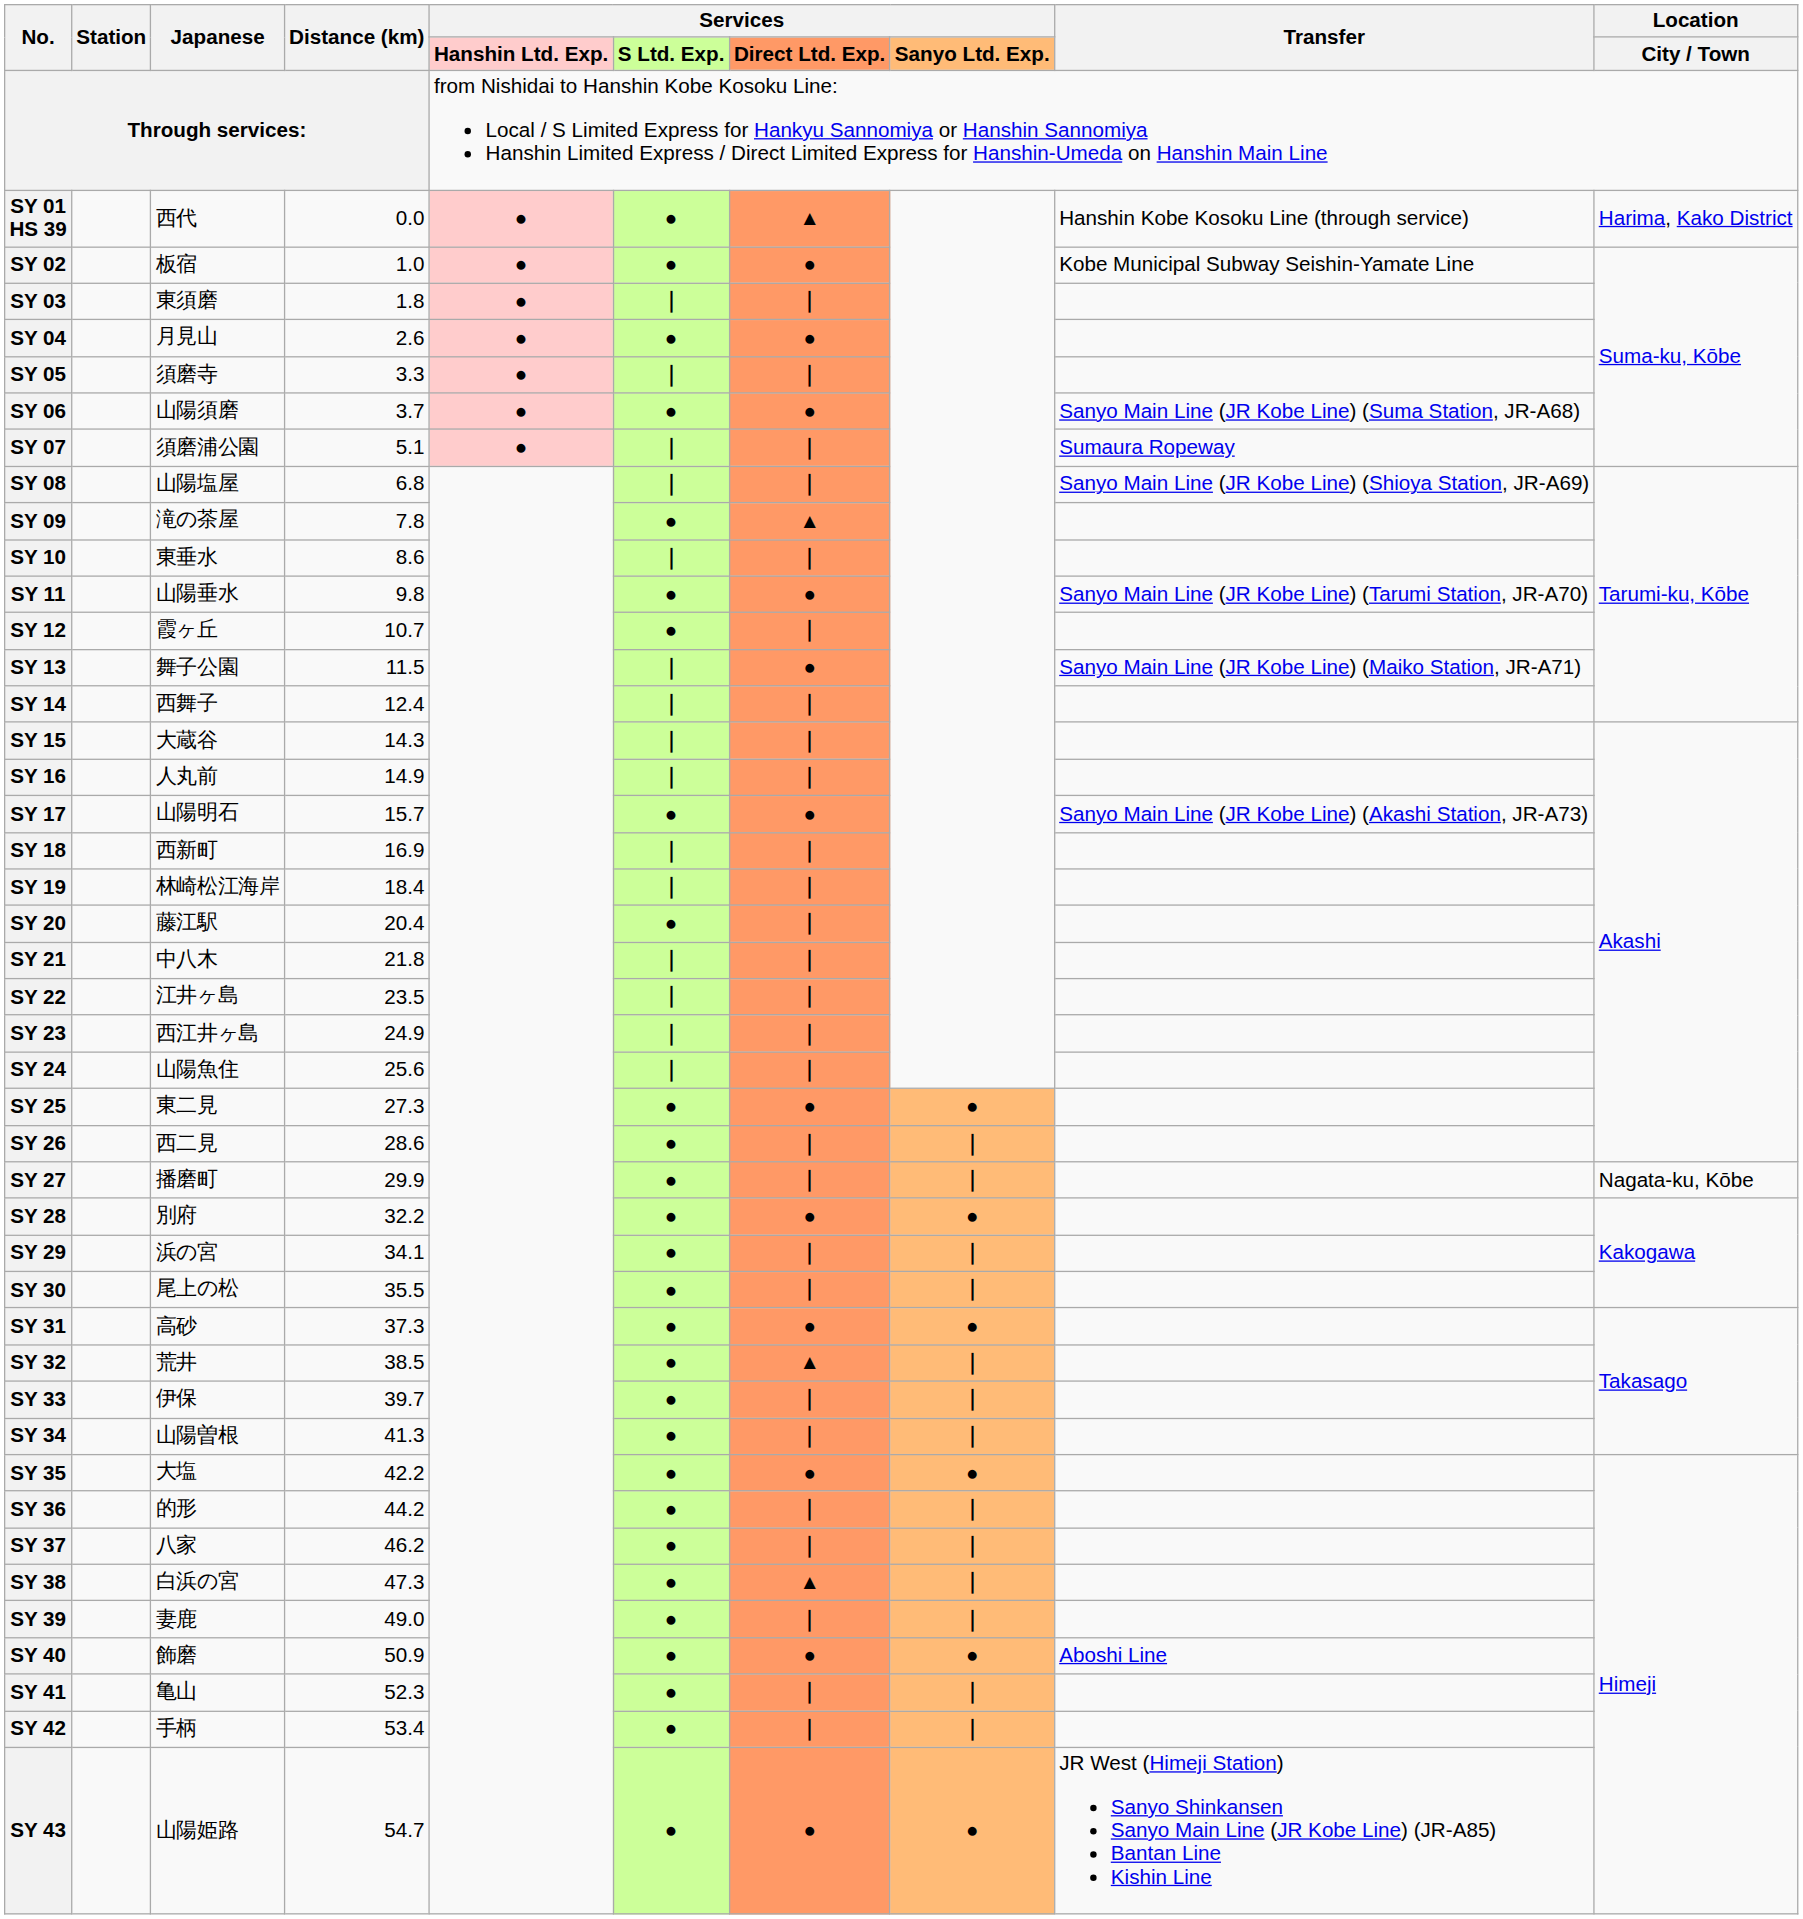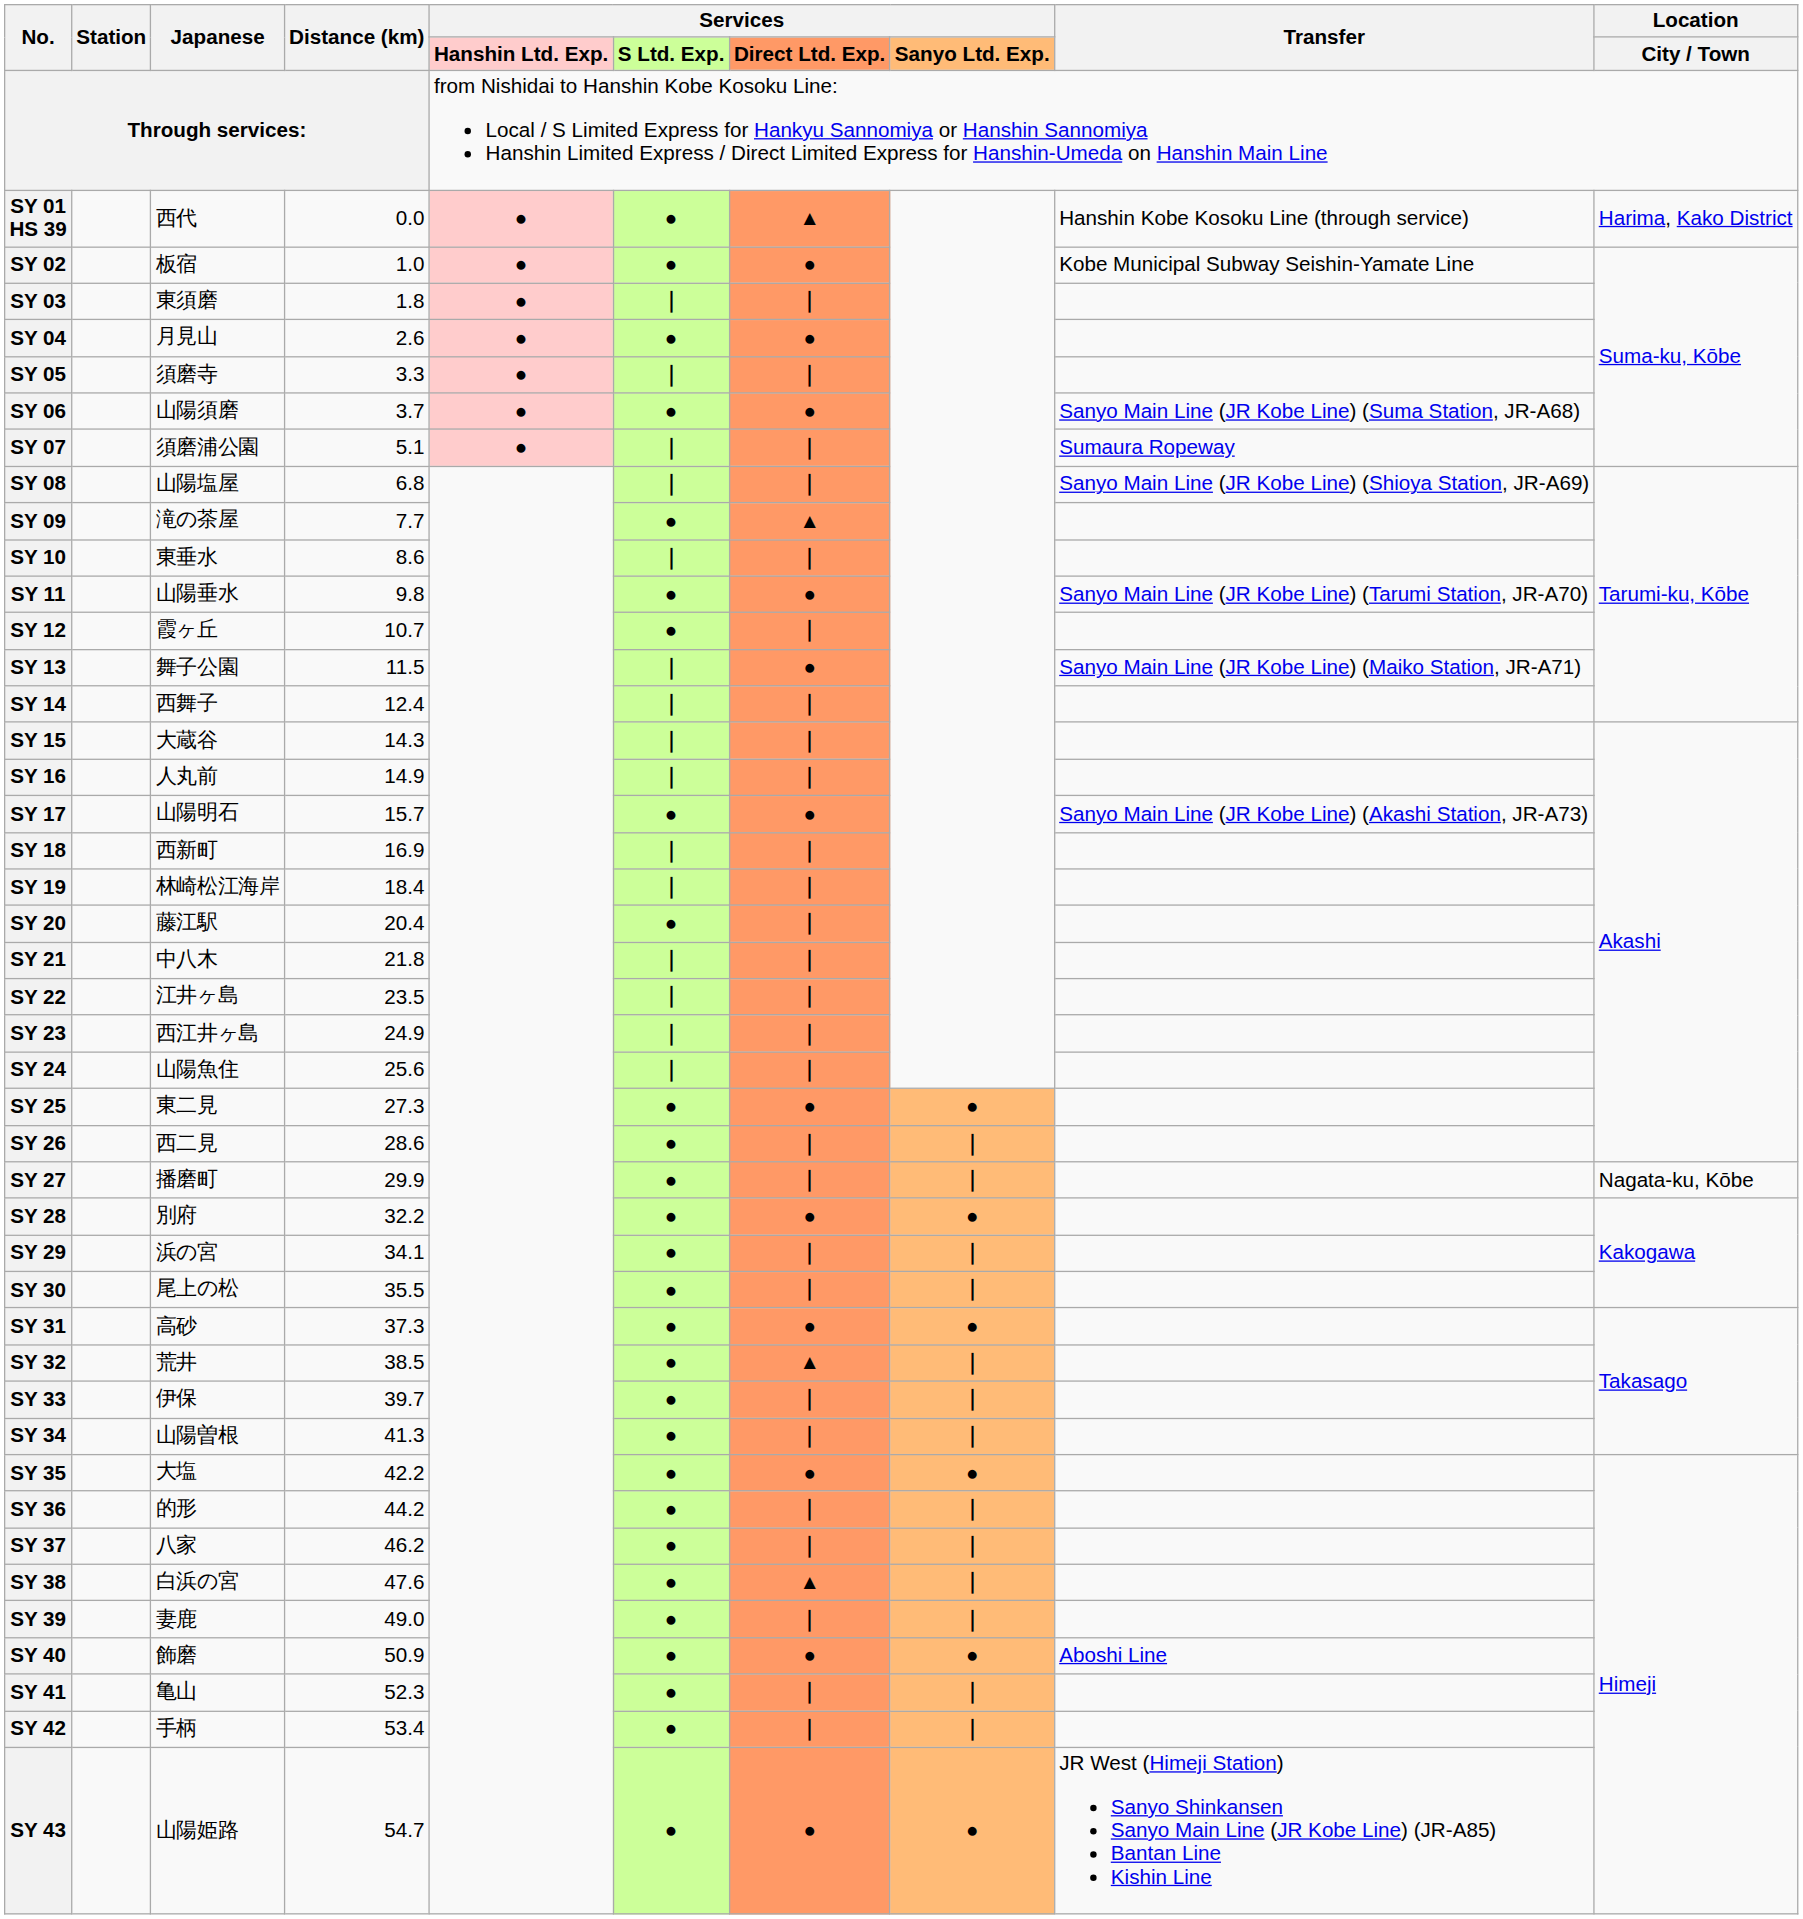SY 09 | Distance (km): 7.8 -> 7.7
SY 38 | Distance (km): 47.3 -> 47.6
